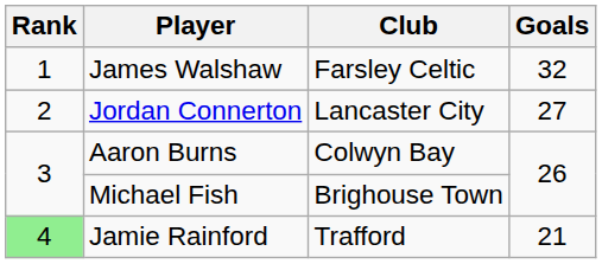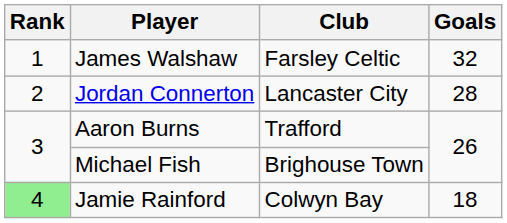Jordan Connerton | Goals: 27 -> 28
Aaron Burns | Club: Colwyn Bay -> Trafford
Jamie Rainford | Club: Trafford -> Colwyn Bay
Jamie Rainford | Goals: 21 -> 18
